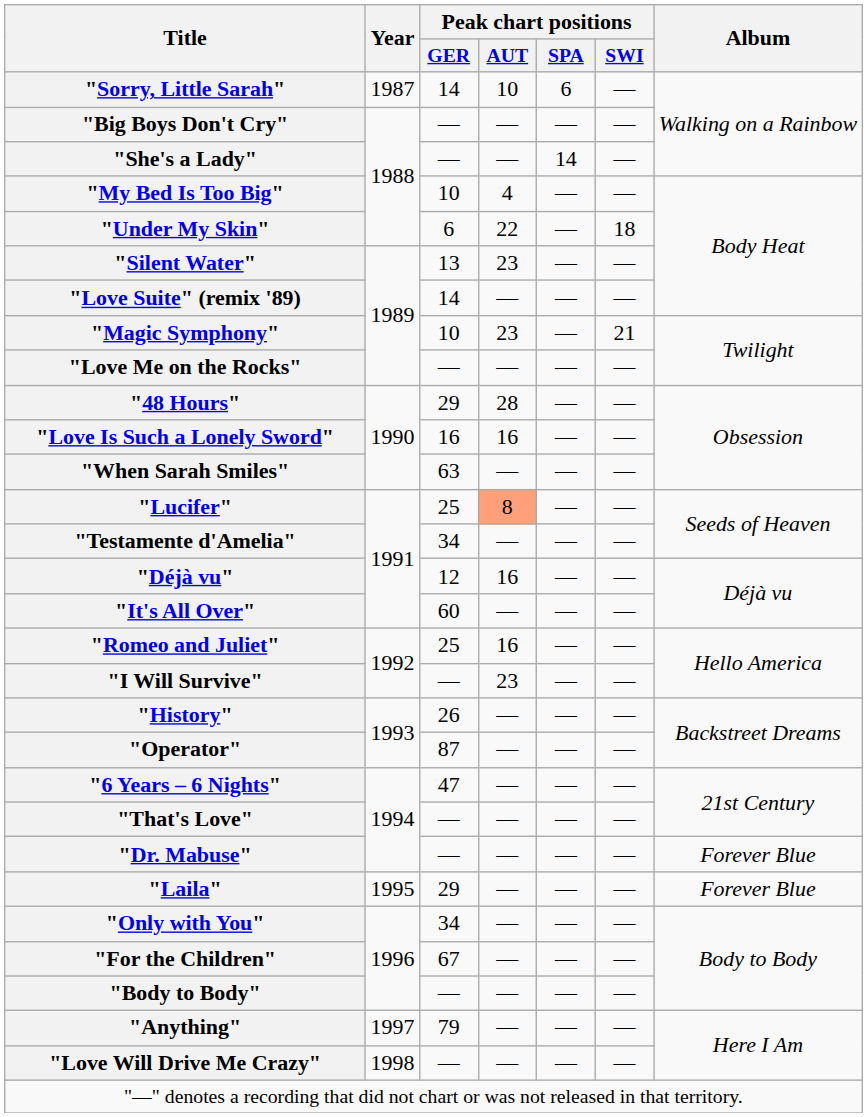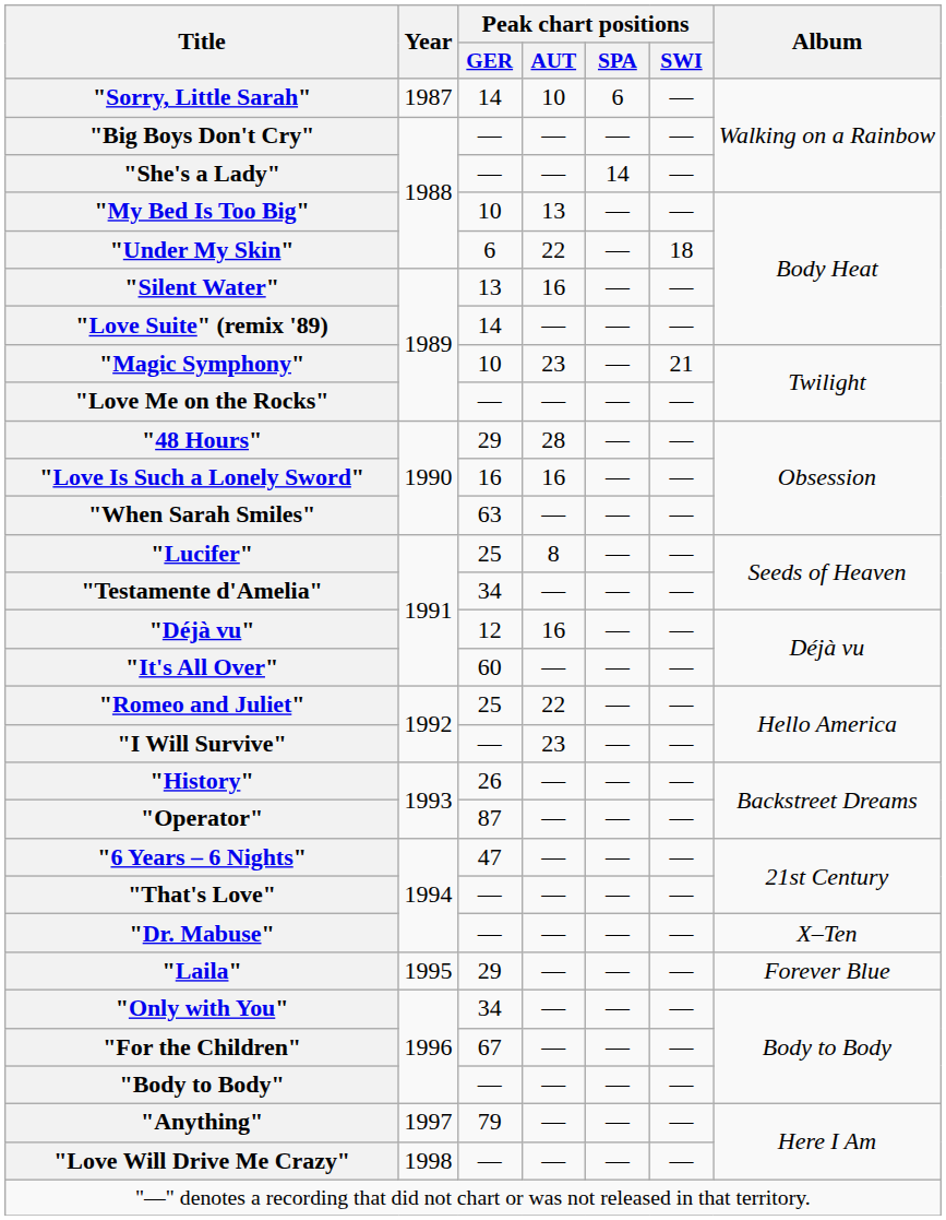"My Bed Is Too Big" | Peak chart positions / AUT: 4 -> 13
"Silent Water" | Peak chart positions / AUT: 23 -> 16
"Lucifer" | Peak chart positions / AUT: lightsalmon background -> no background
"Romeo and Juliet" | Peak chart positions / AUT: 16 -> 22
"Dr. Mabuse" | Album: Forever Blue -> X–Ten
